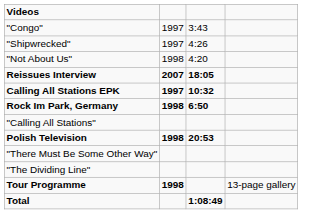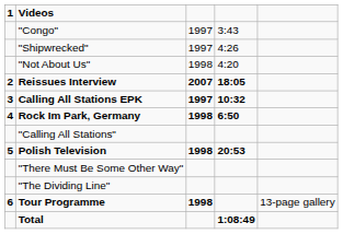+ column: 1 | 2 | 3 | 4 | 5 | 6
